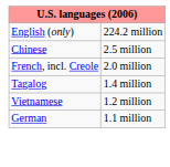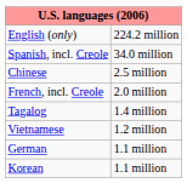+ row: Spanish, incl. Creole | 34.0 million
+ row: Korean | 1.1 million
